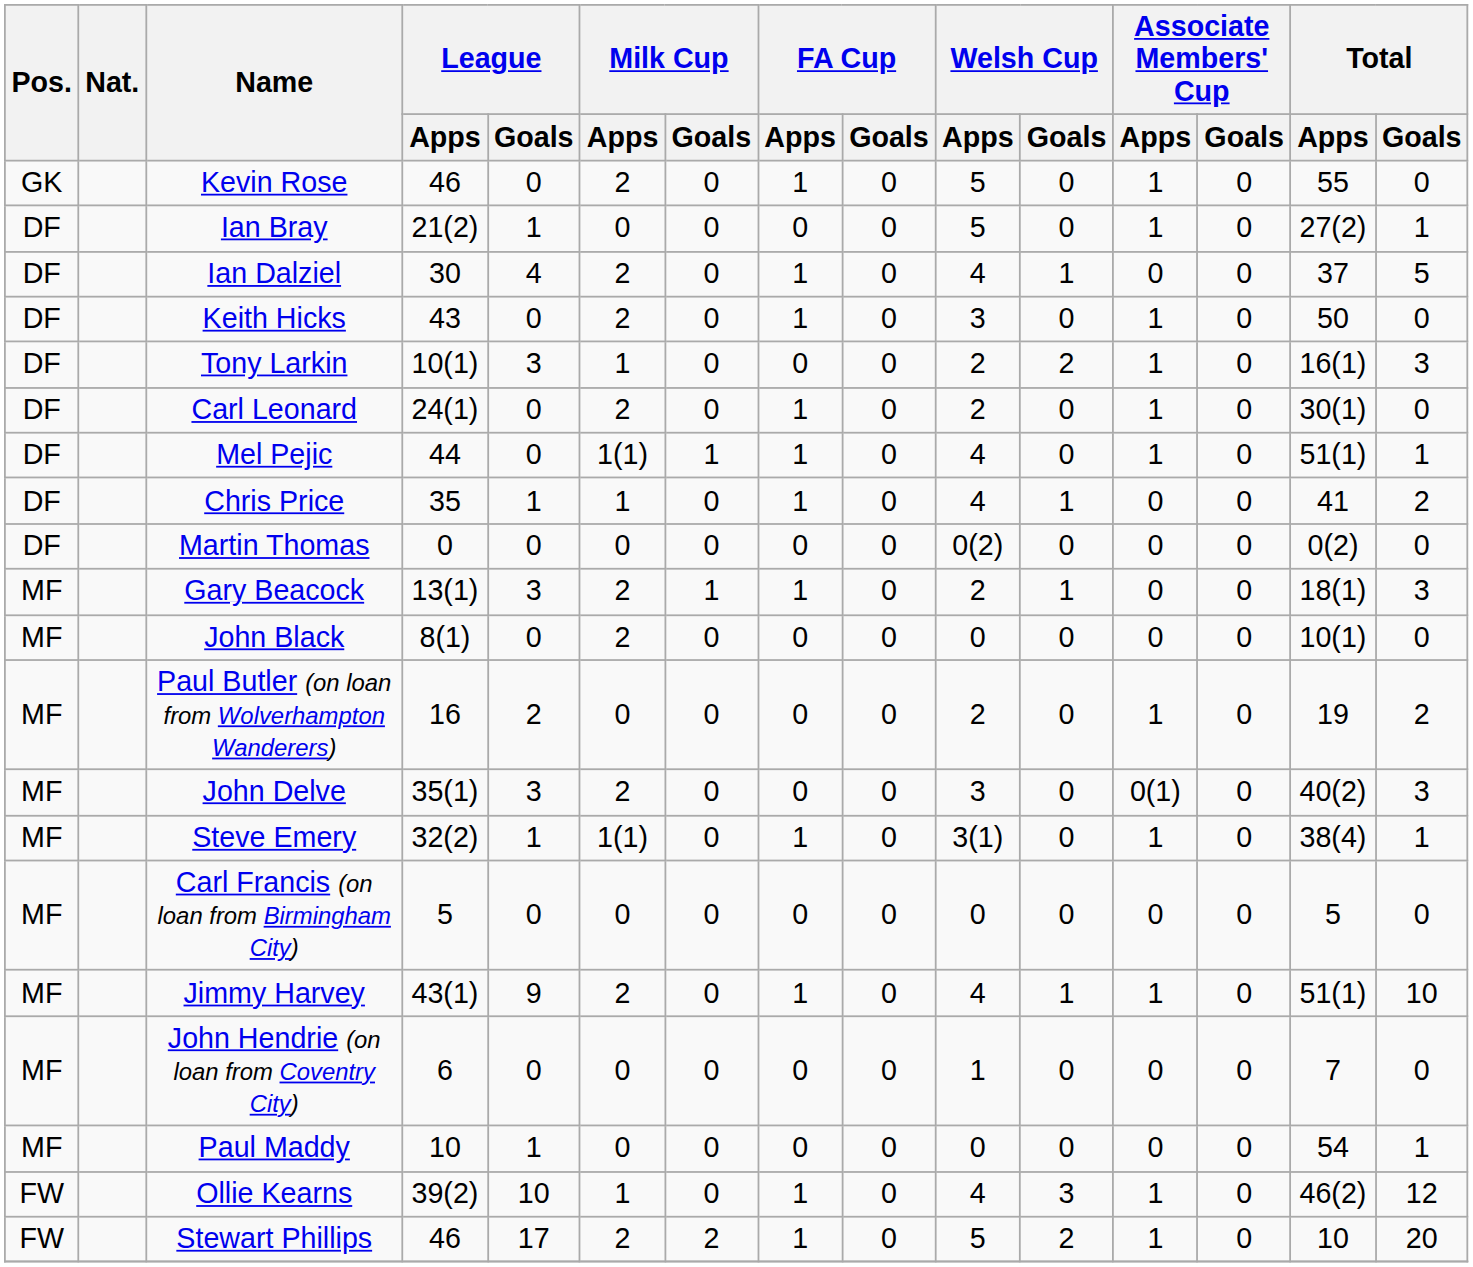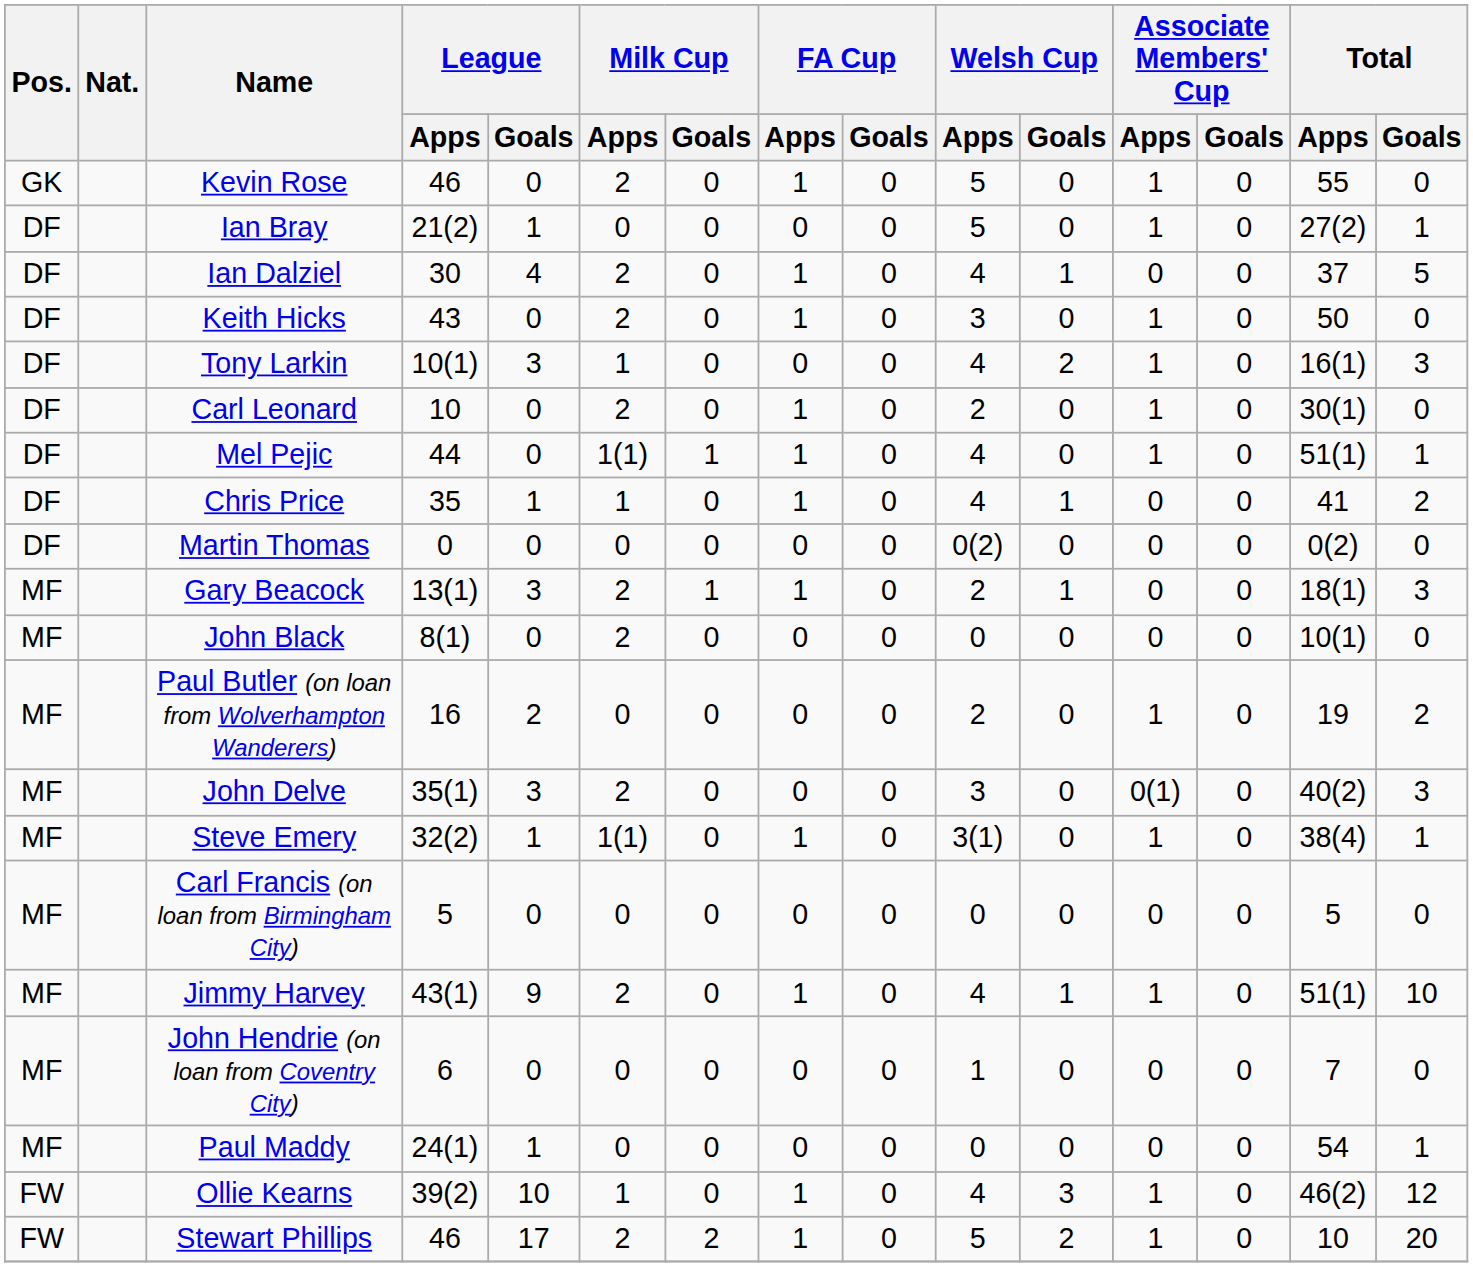Tony Larkin | Welsh Cup / Apps: 2 -> 4
Carl Leonard | League / Apps: 24(1) -> 10
Paul Maddy | League / Apps: 10 -> 24(1)
